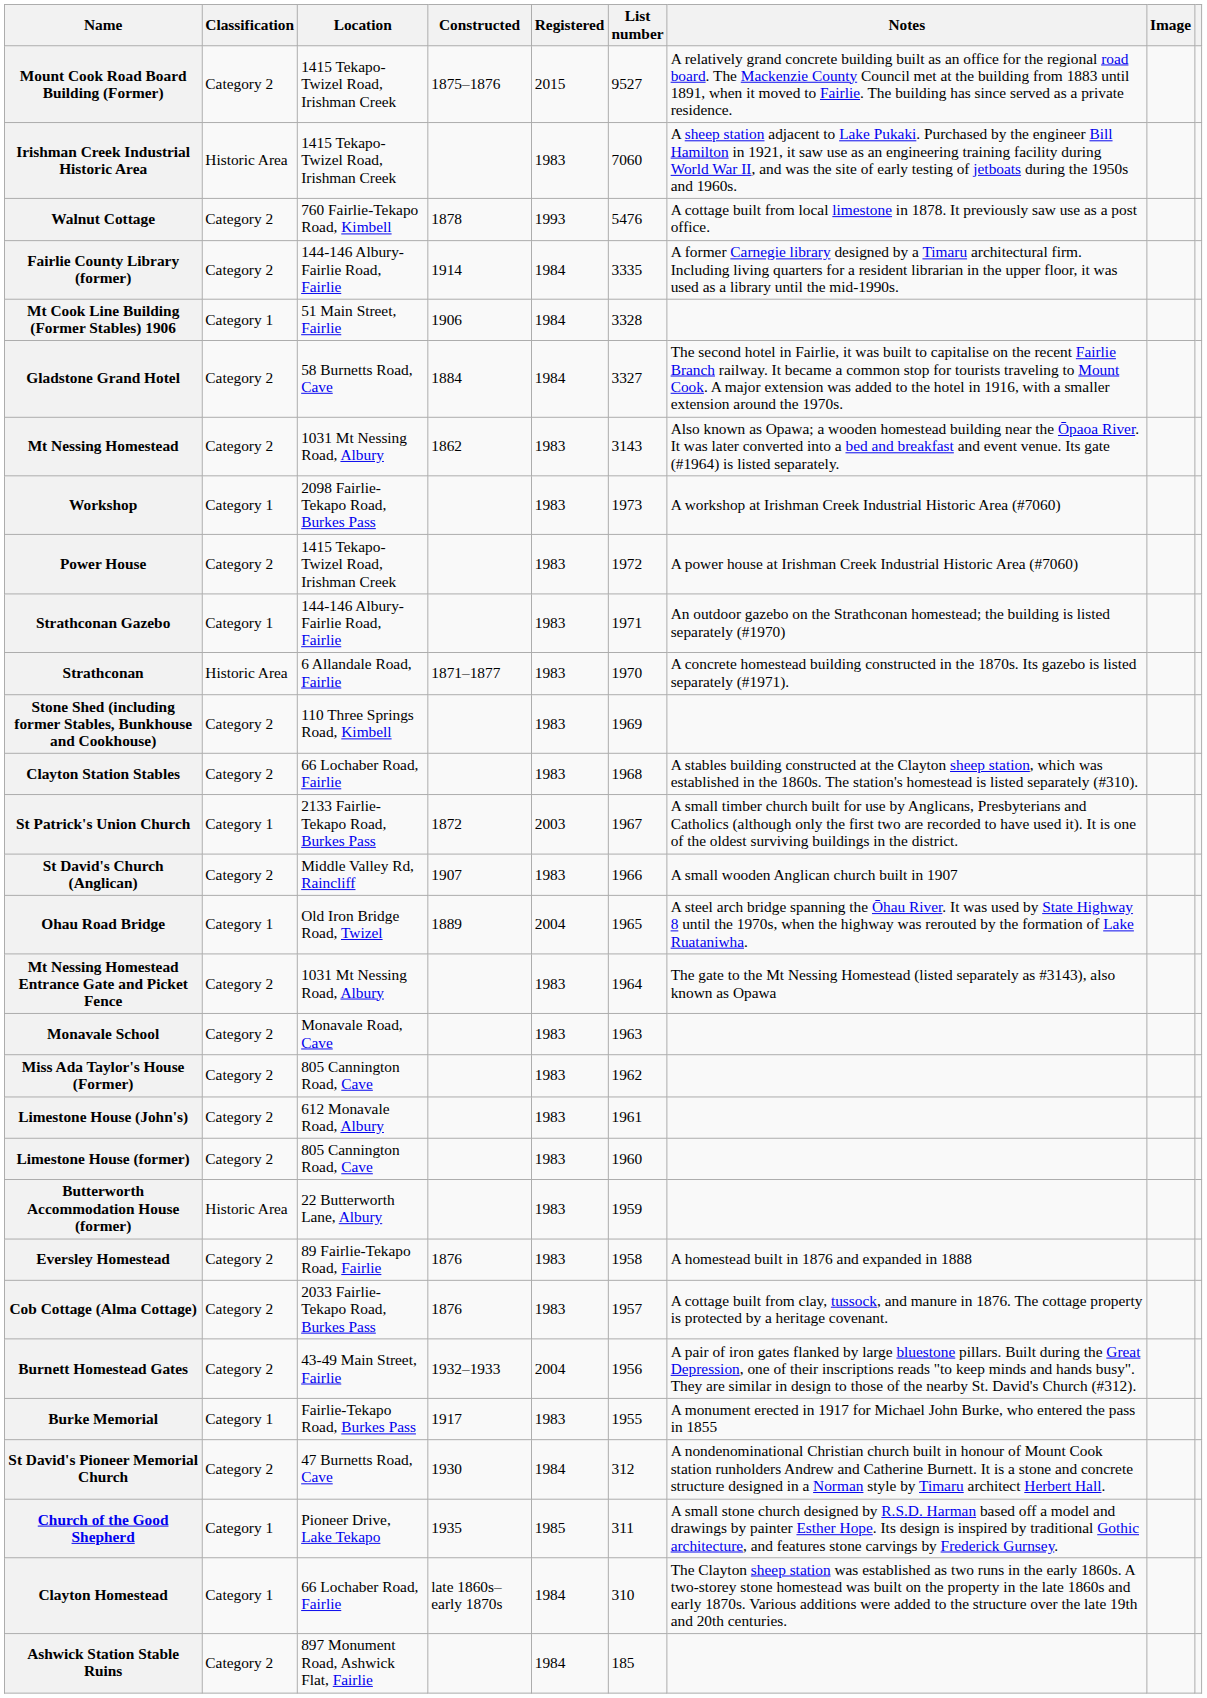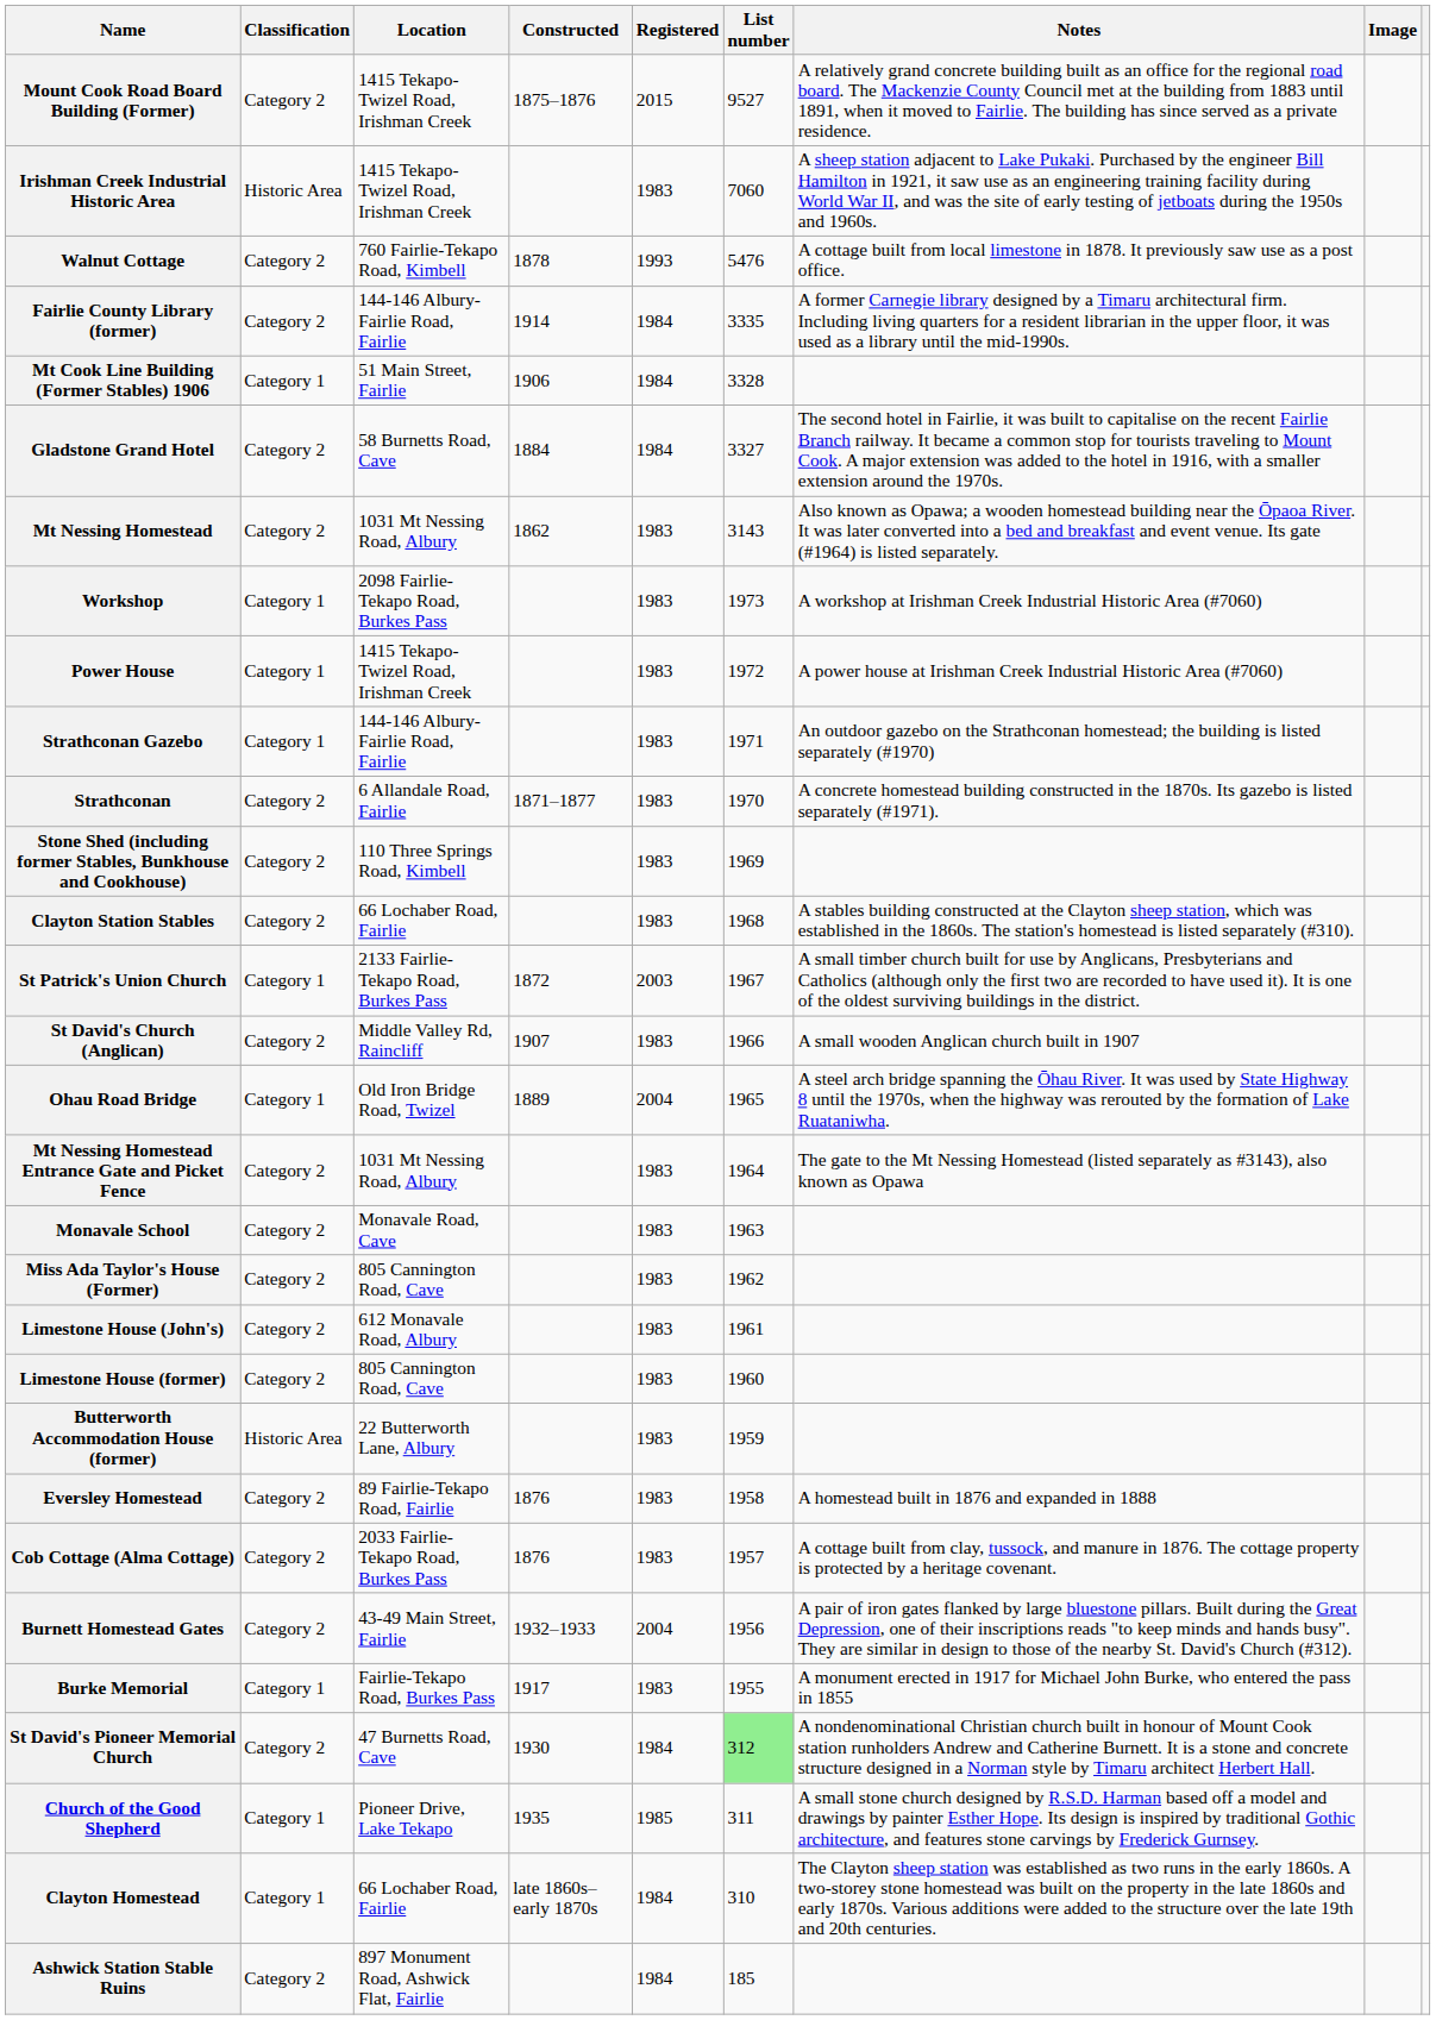Power House | Classification: Category 2 -> Category 1
Strathconan | Classification: Historic Area -> Category 2
St David's Pioneer Memorial Church | List number: no background -> lightgreen background
